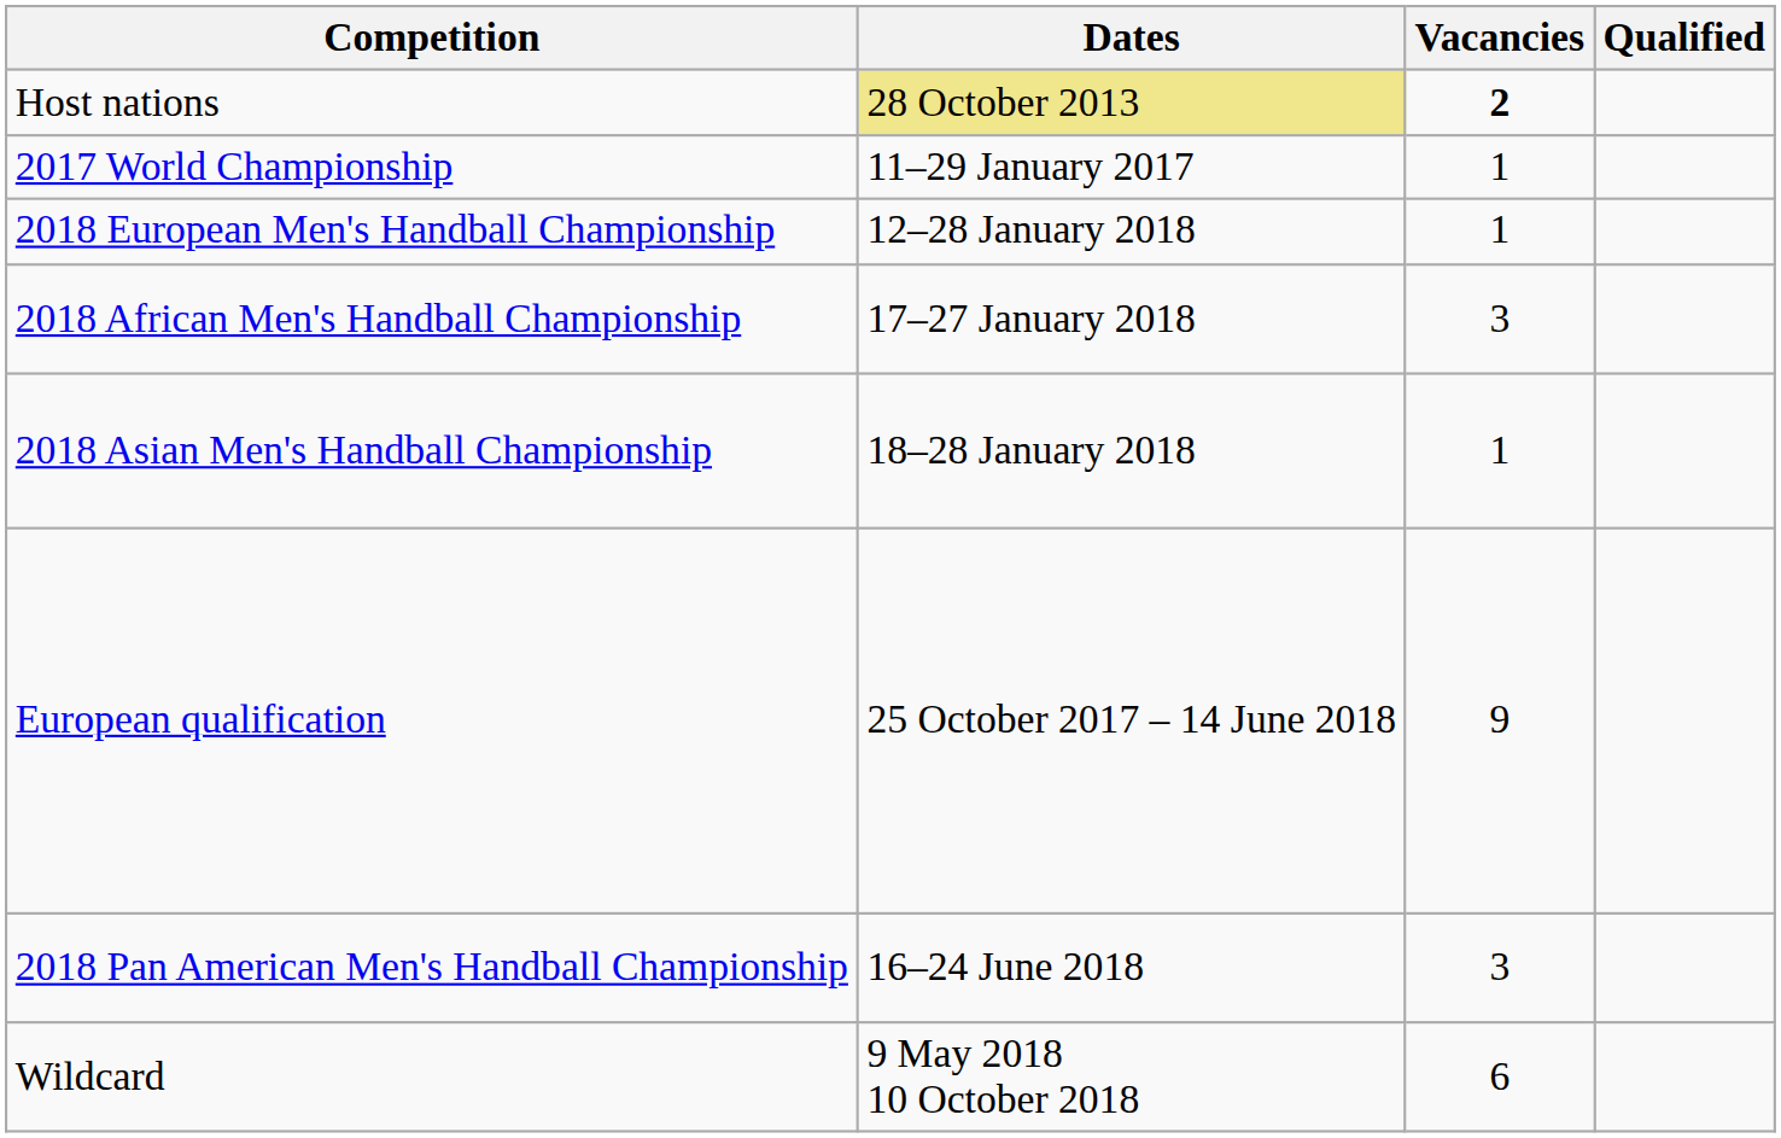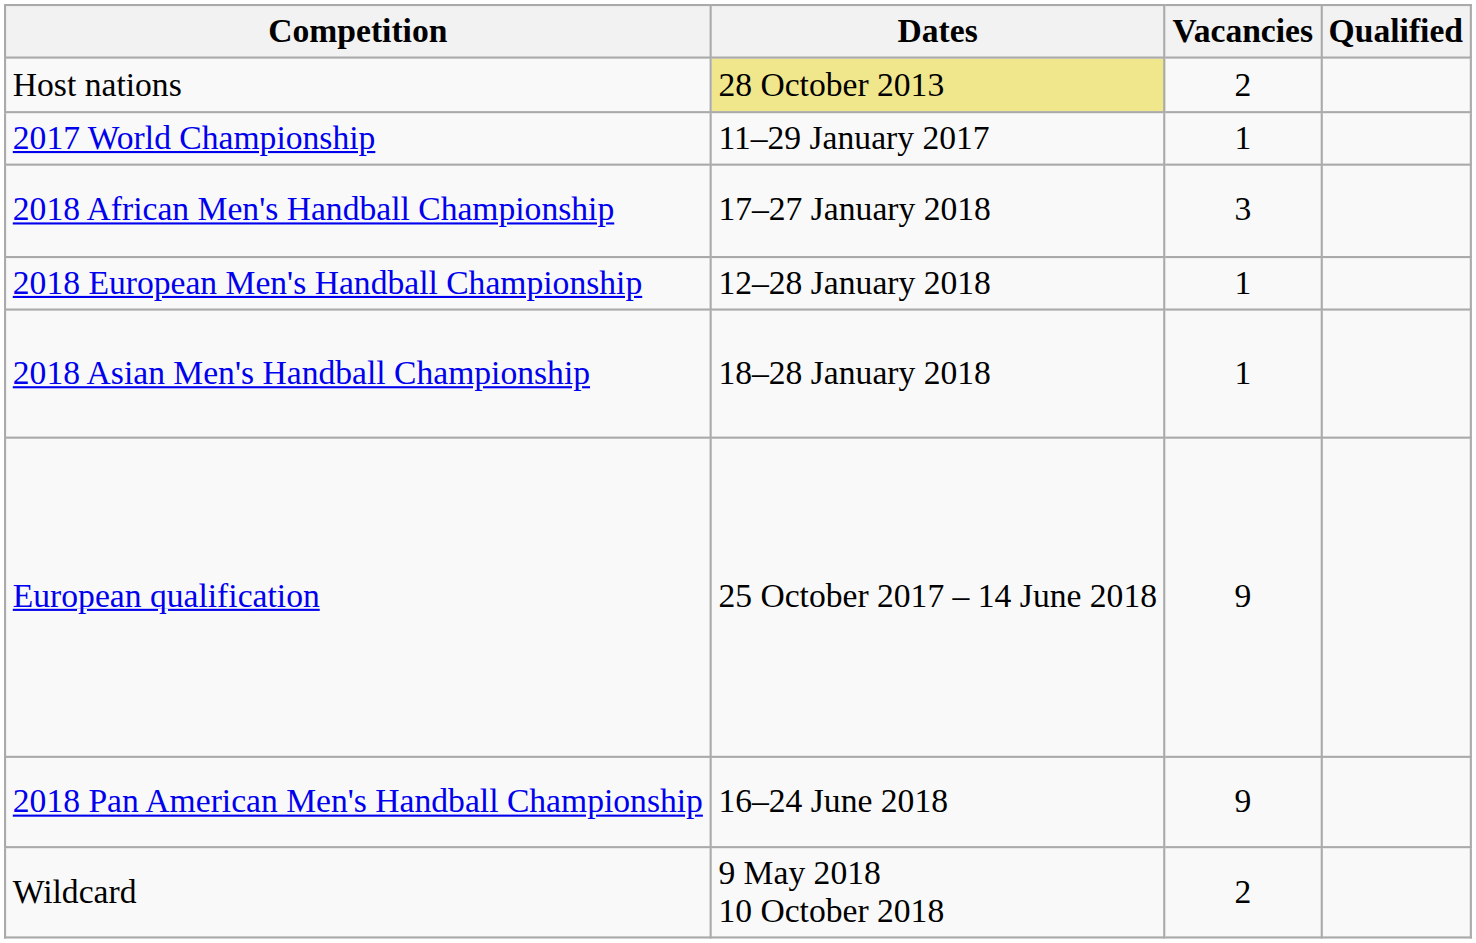Host nations | Vacancies: bold -> normal
rows swapped: 2018 European Men's Handball Championship <-> 2018 African Men's Handball Championship
2018 Pan American Men's Handball Championship | Vacancies: 3 -> 9
Wildcard | Vacancies: 6 -> 2
